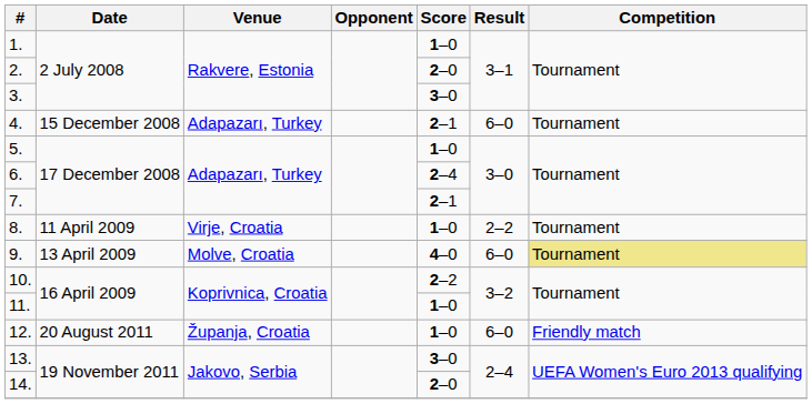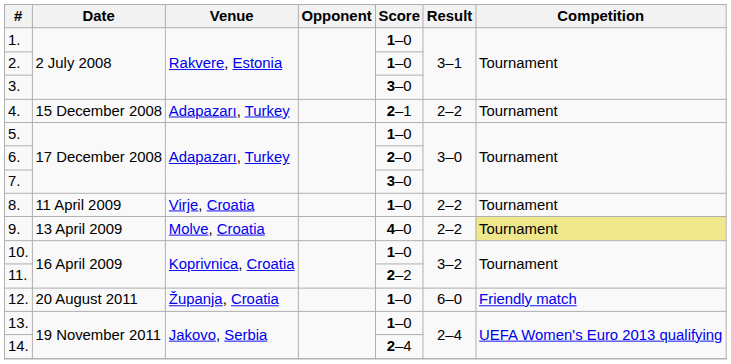2. | Score: 2–0 -> 1–0
4. | Result: 6–0 -> 2–2
6. | Score: 2–4 -> 2–0
7. | Score: 2–1 -> 3–0
9. | Result: 6–0 -> 2–2
10. | Score: 2–2 -> 1–0
11. | Score: 1–0 -> 2–2
13. | Score: 3–0 -> 1–0
14. | Score: 2–0 -> 2–4
